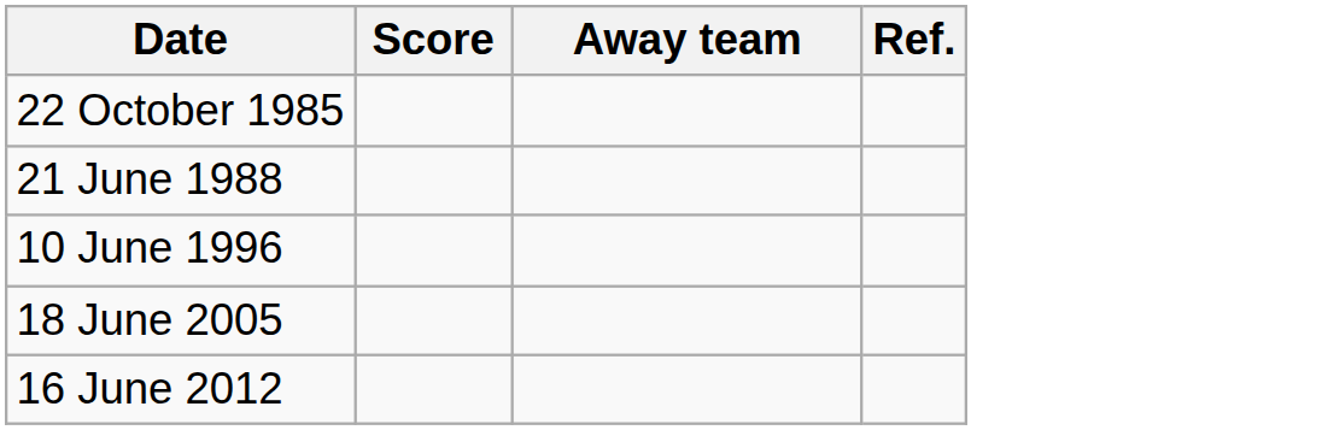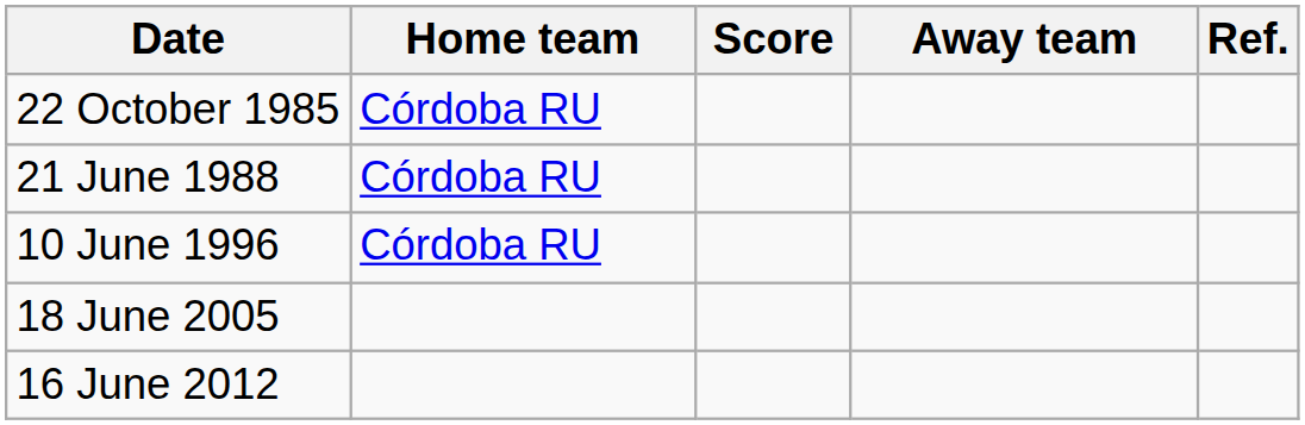+ column: Home team | Córdoba RU | Córdoba RU | Córdoba RU
